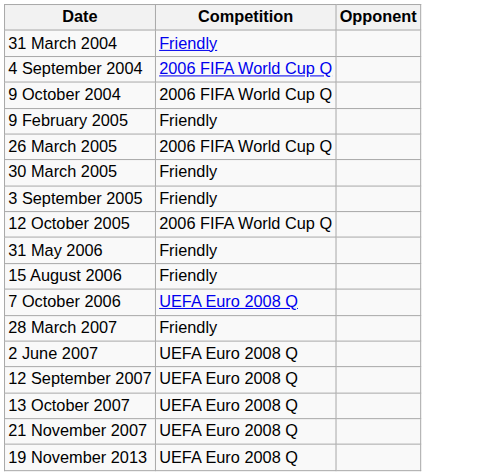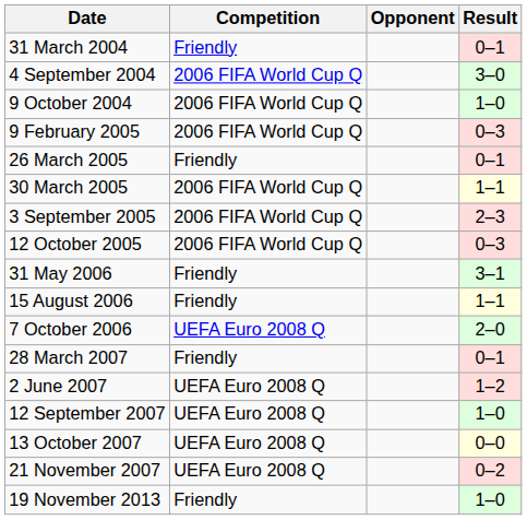+ column: Result | 0–1 | 3–0 | 1–0 | 0–3 | 0–1 | 1–1 | 2–3 | 0–3 | 3–1 | 1–1 | 2–0 | 0–1 | 1–2 | 1–0 | 0–0 | 0–2 | 1–0
9 February 2005 | Competition: Friendly -> 2006 FIFA World Cup Q
26 March 2005 | Competition: 2006 FIFA World Cup Q -> Friendly
30 March 2005 | Competition: Friendly -> 2006 FIFA World Cup Q
3 September 2005 | Competition: Friendly -> 2006 FIFA World Cup Q
19 November 2013 | Competition: UEFA Euro 2008 Q -> Friendly
